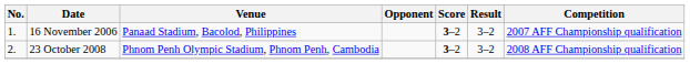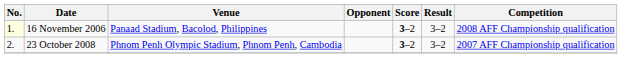16 November 2006 | No.: no background -> lightyellow background
16 November 2006 | Competition: 2007 AFF Championship qualification -> 2008 AFF Championship qualification
23 October 2008 | Competition: 2008 AFF Championship qualification -> 2007 AFF Championship qualification
